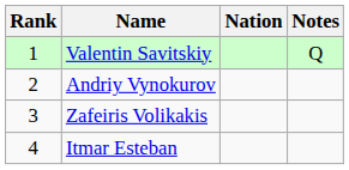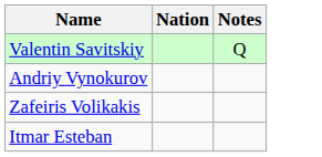- column: Rank | 1 | 2 | 3 | 4
